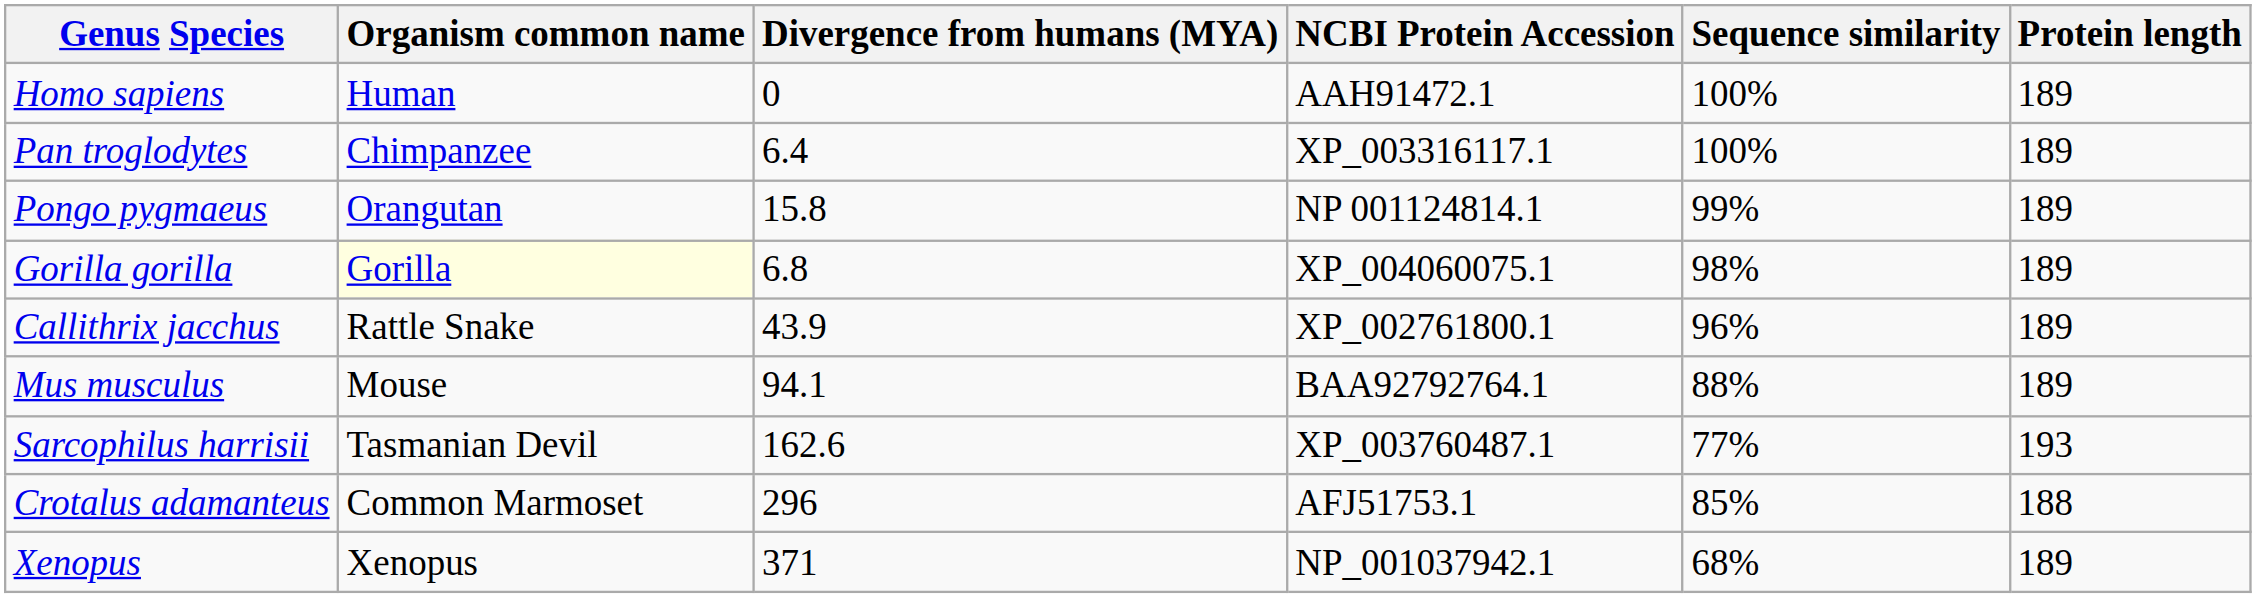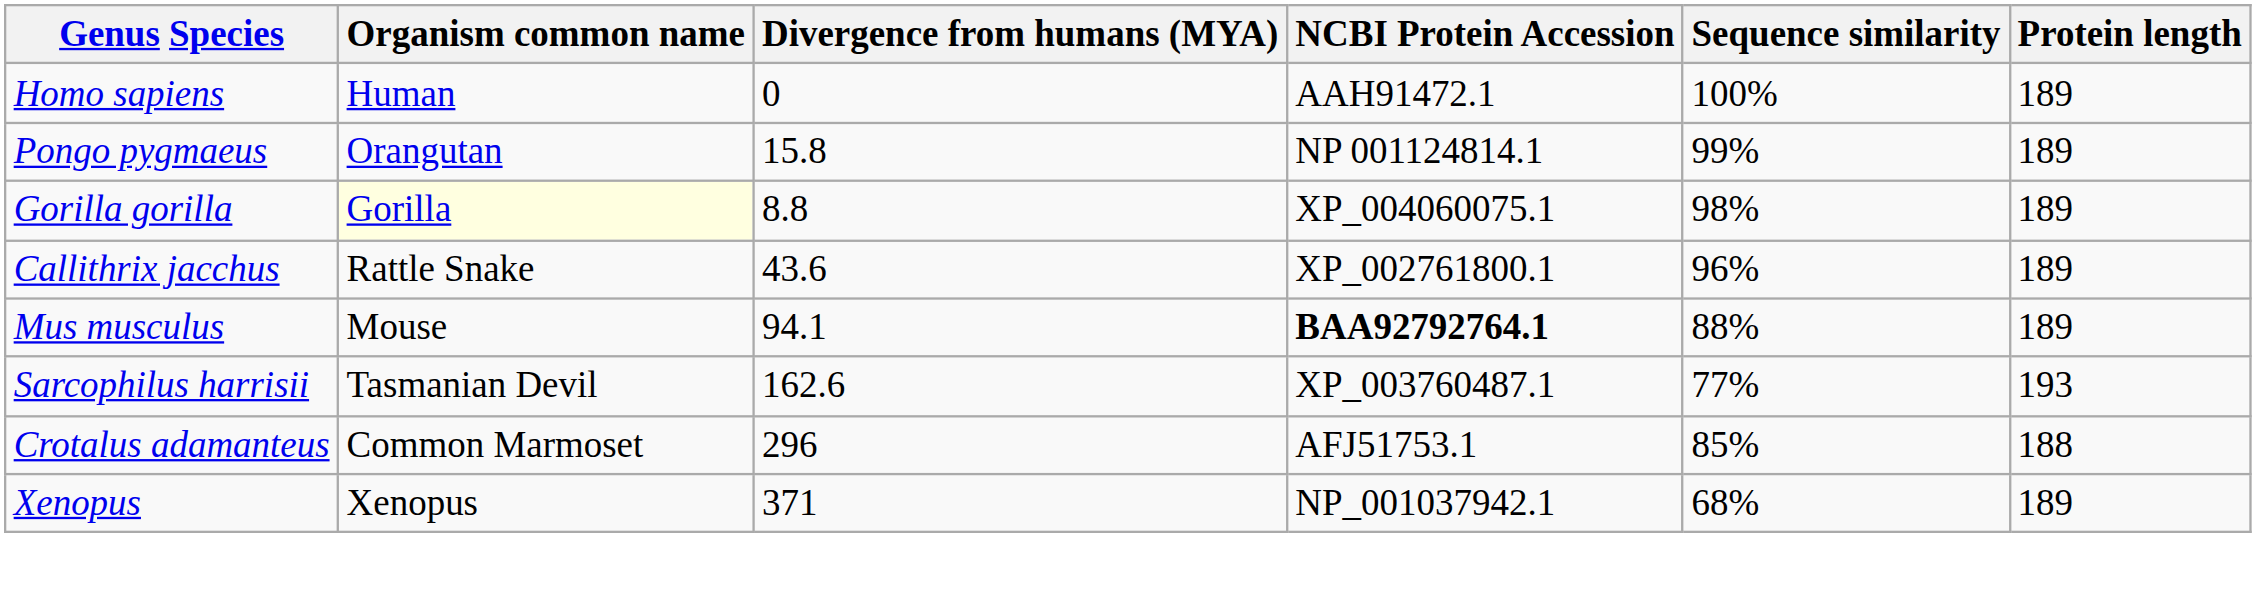- row: Pan troglodytes | Chimpanzee | 6.4 | XP_003316117.1 | 100% | 189
Gorilla gorilla | Divergence from humans (MYA): 6.8 -> 8.8
Callithrix jacchus | Divergence from humans (MYA): 43.9 -> 43.6
Mus musculus | NCBI Protein Accession: normal -> bold
